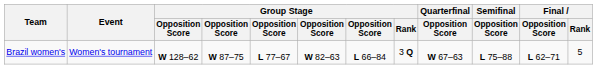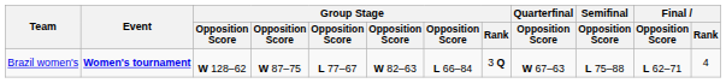Brazil women's | Event: normal -> bold
Brazil women's | Final / Rank: 5 -> 4
